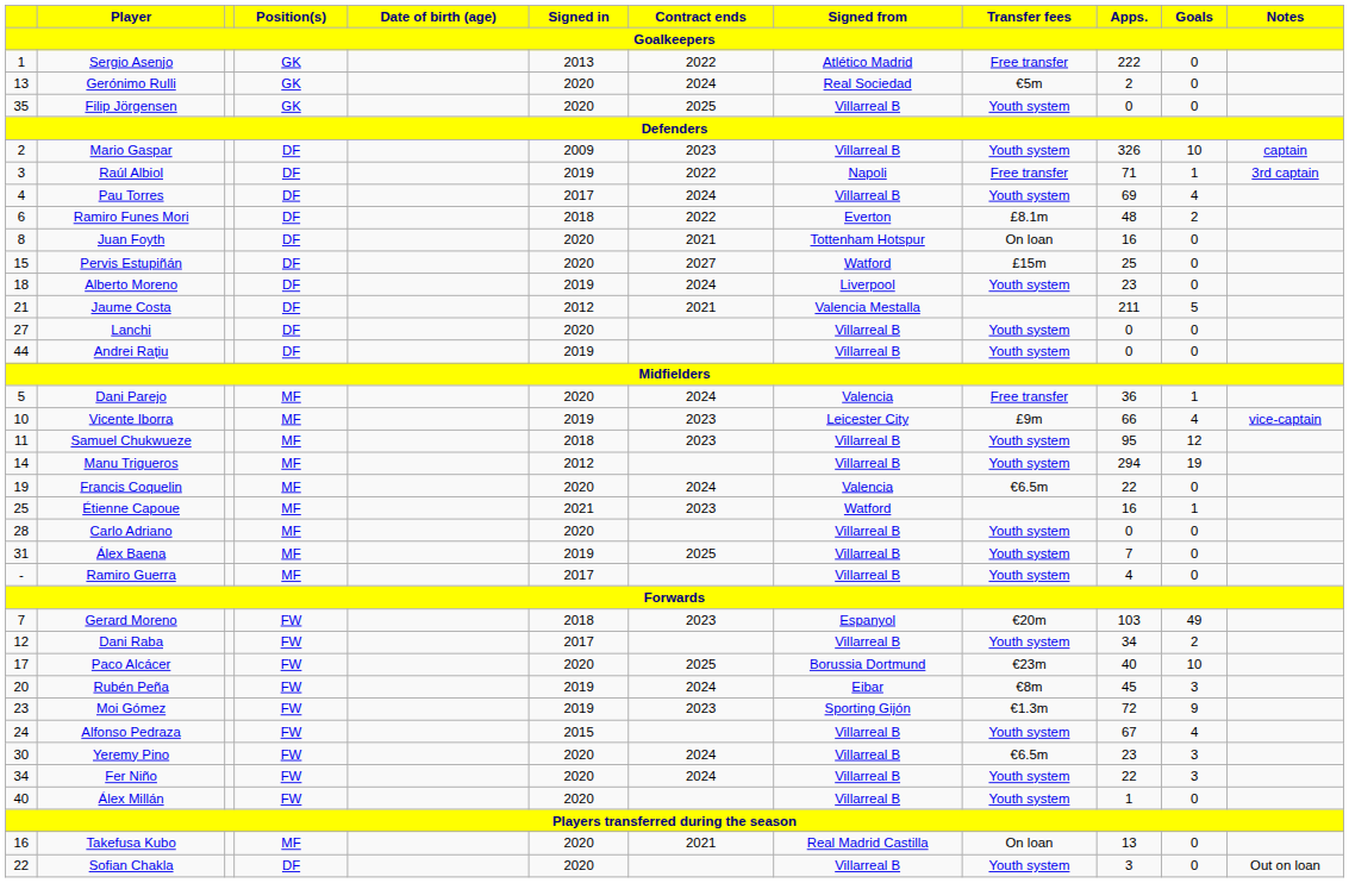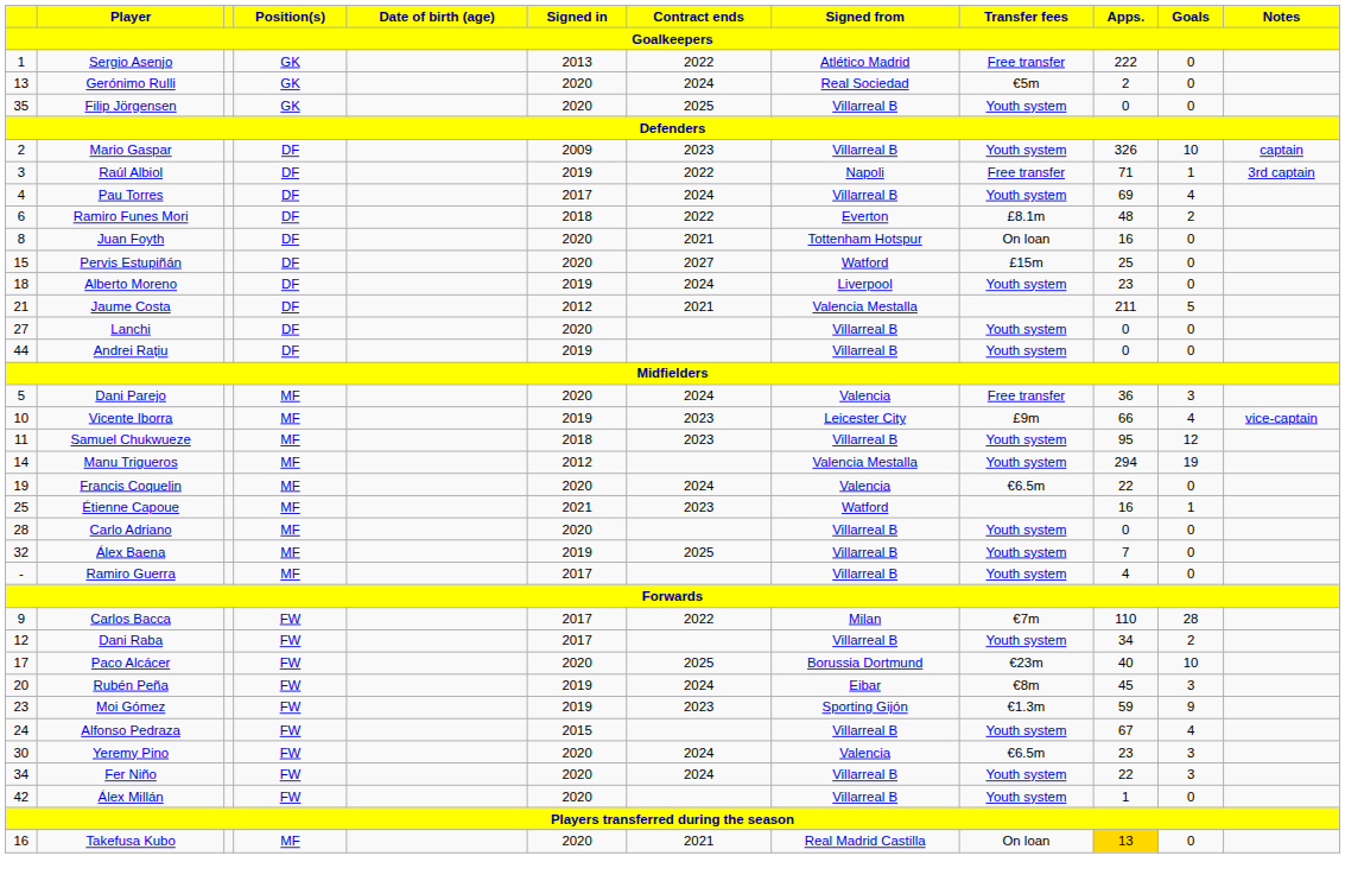Dani Parejo | Goals: 1 -> 3
Manu Trigueros | Signed from: Villarreal B -> Valencia Mestalla
Álex Baena | column 1: 31 -> 32
- row: 7 | Gerard Moreno | FW | 2018 | 2023 | Espanyol | €20m | 103 | 49
+ row: 9 | Carlos Bacca | FW | 2017 | 2022 | Milan | €7m | 110 | 28
Moi Gómez | Apps.: 72 -> 59
Yeremy Pino | Signed from: Villarreal B -> Valencia
Álex Millán | column 1: 40 -> 42
Takefusa Kubo | Apps.: no background -> gold background
- row: 22 | Sofian Chakla | DF | 2020 | Villarreal B | Youth system | 3 | 0 | Out on loan
